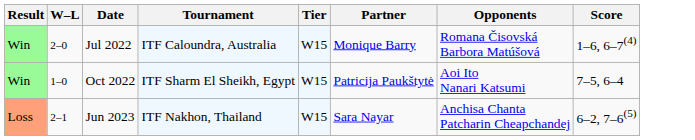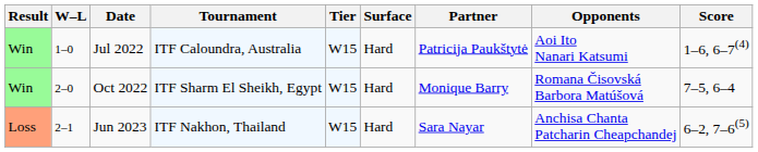+ column: Surface | Hard | Hard | Hard
Jul 2022 | W–L: 2–0 -> 1–0
Jul 2022 | Partner: Monique Barry -> Patricija Paukštytė
Jul 2022 | Opponents: Romana Čisovská Barbora Matúšová -> Aoi Ito Nanari Katsumi
Oct 2022 | W–L: 1–0 -> 2–0
Oct 2022 | Partner: Patricija Paukštytė -> Monique Barry
Oct 2022 | Opponents: Aoi Ito Nanari Katsumi -> Romana Čisovská Barbora Matúšová
